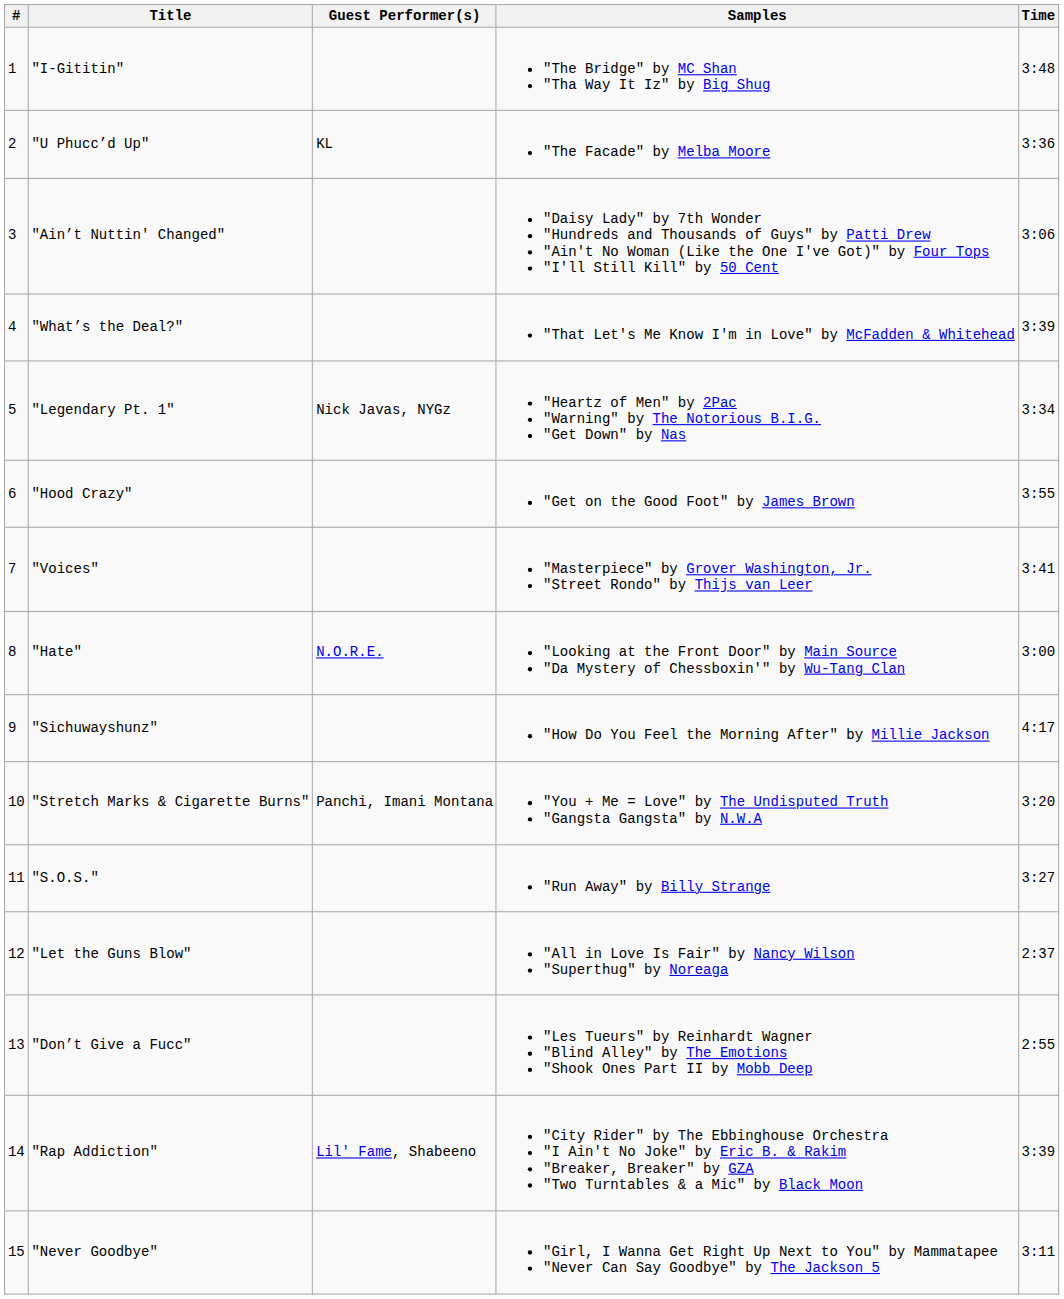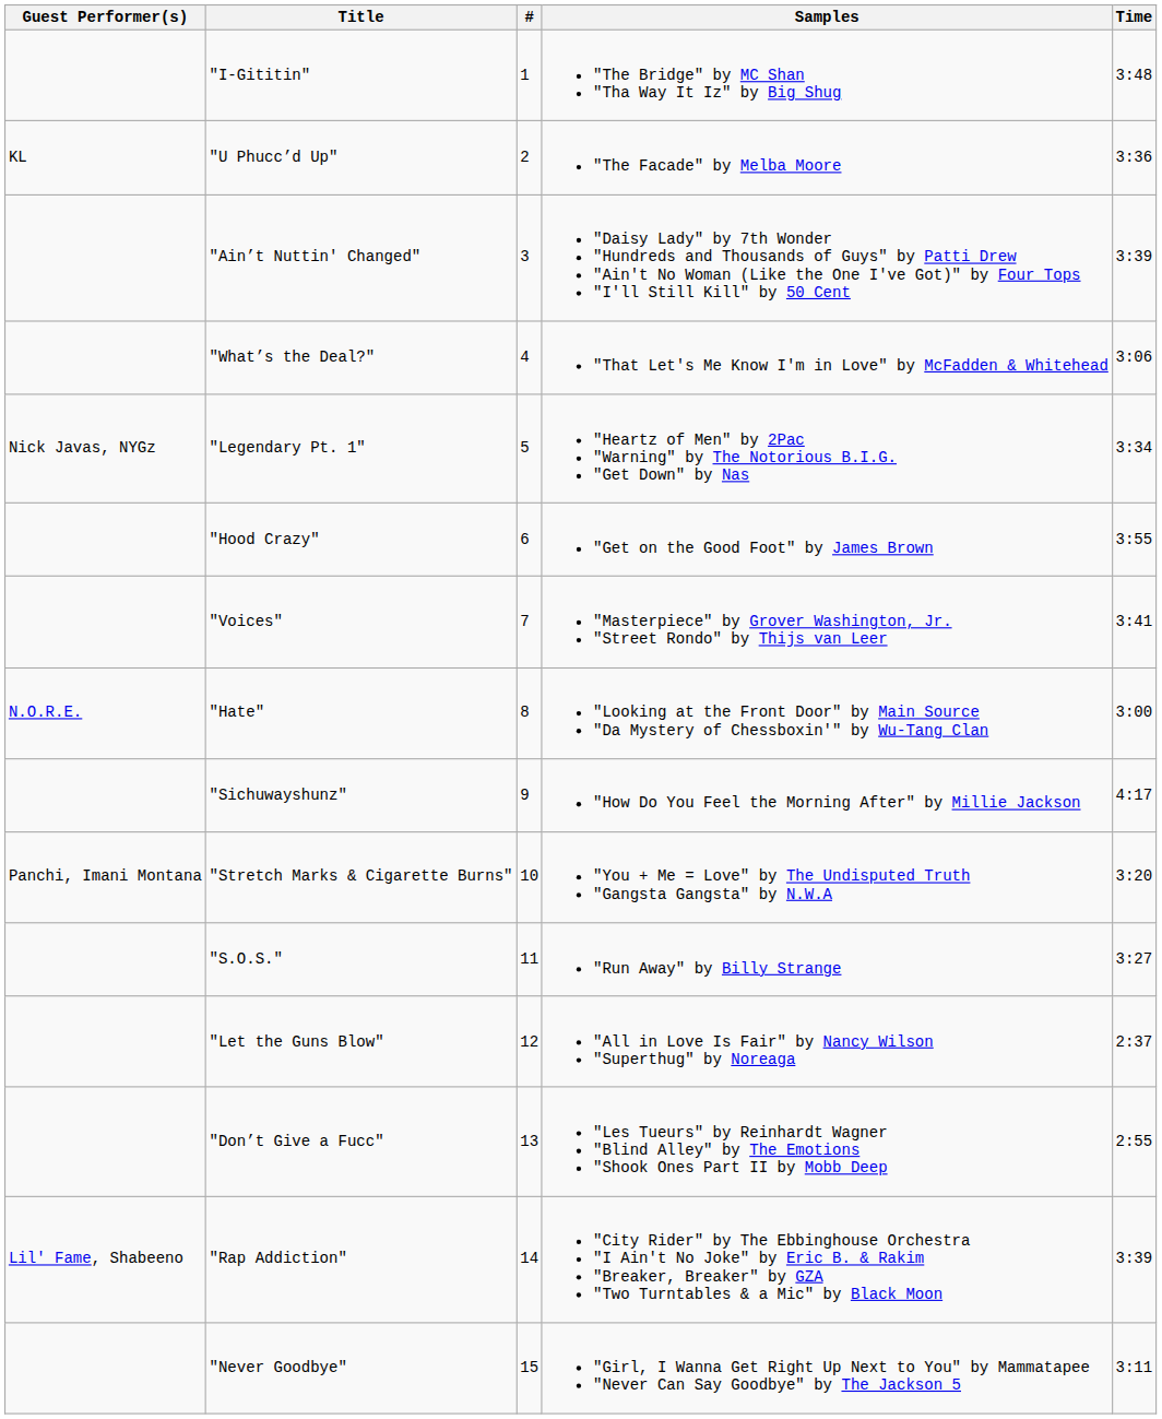columns swapped: # <-> Guest Performer(s)
"Ain’t Nuttin' Changed" | Time: 3:06 -> 3:39
"What’s the Deal?" | Time: 3:39 -> 3:06
